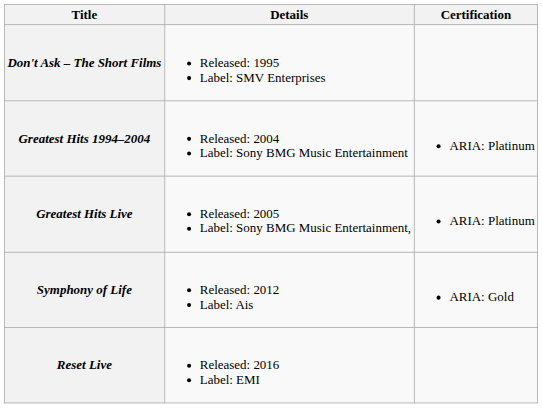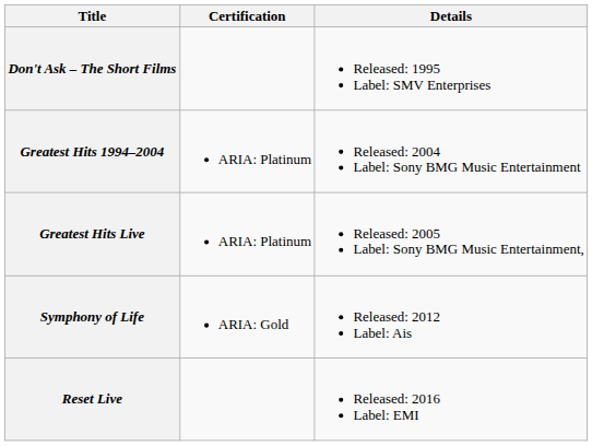columns swapped: Details <-> Certification
